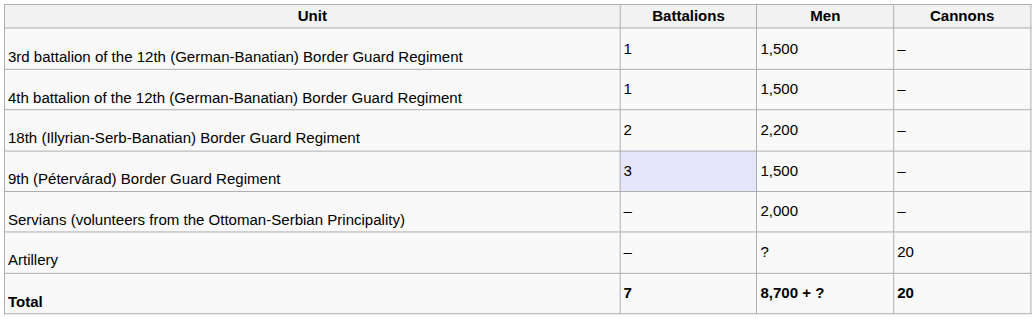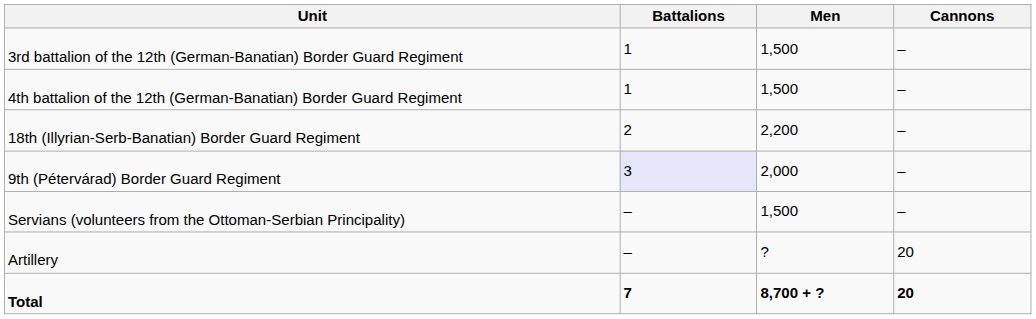9th (Pétervárad) Border Guard Regiment | Men: 1,500 -> 2,000
Servians (volunteers from the Ottoman-Serbian Principality) | Men: 2,000 -> 1,500
